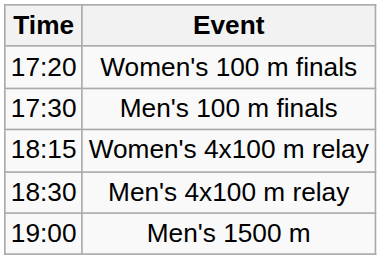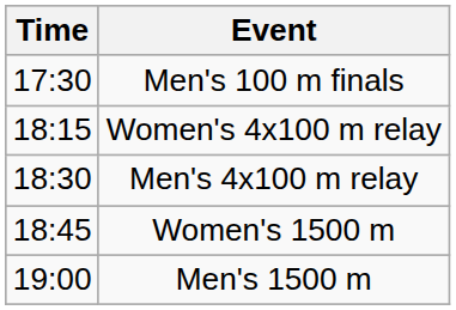- row: 17:20 | Women's 100 m finals
+ row: 18:45 | Women's 1500 m
